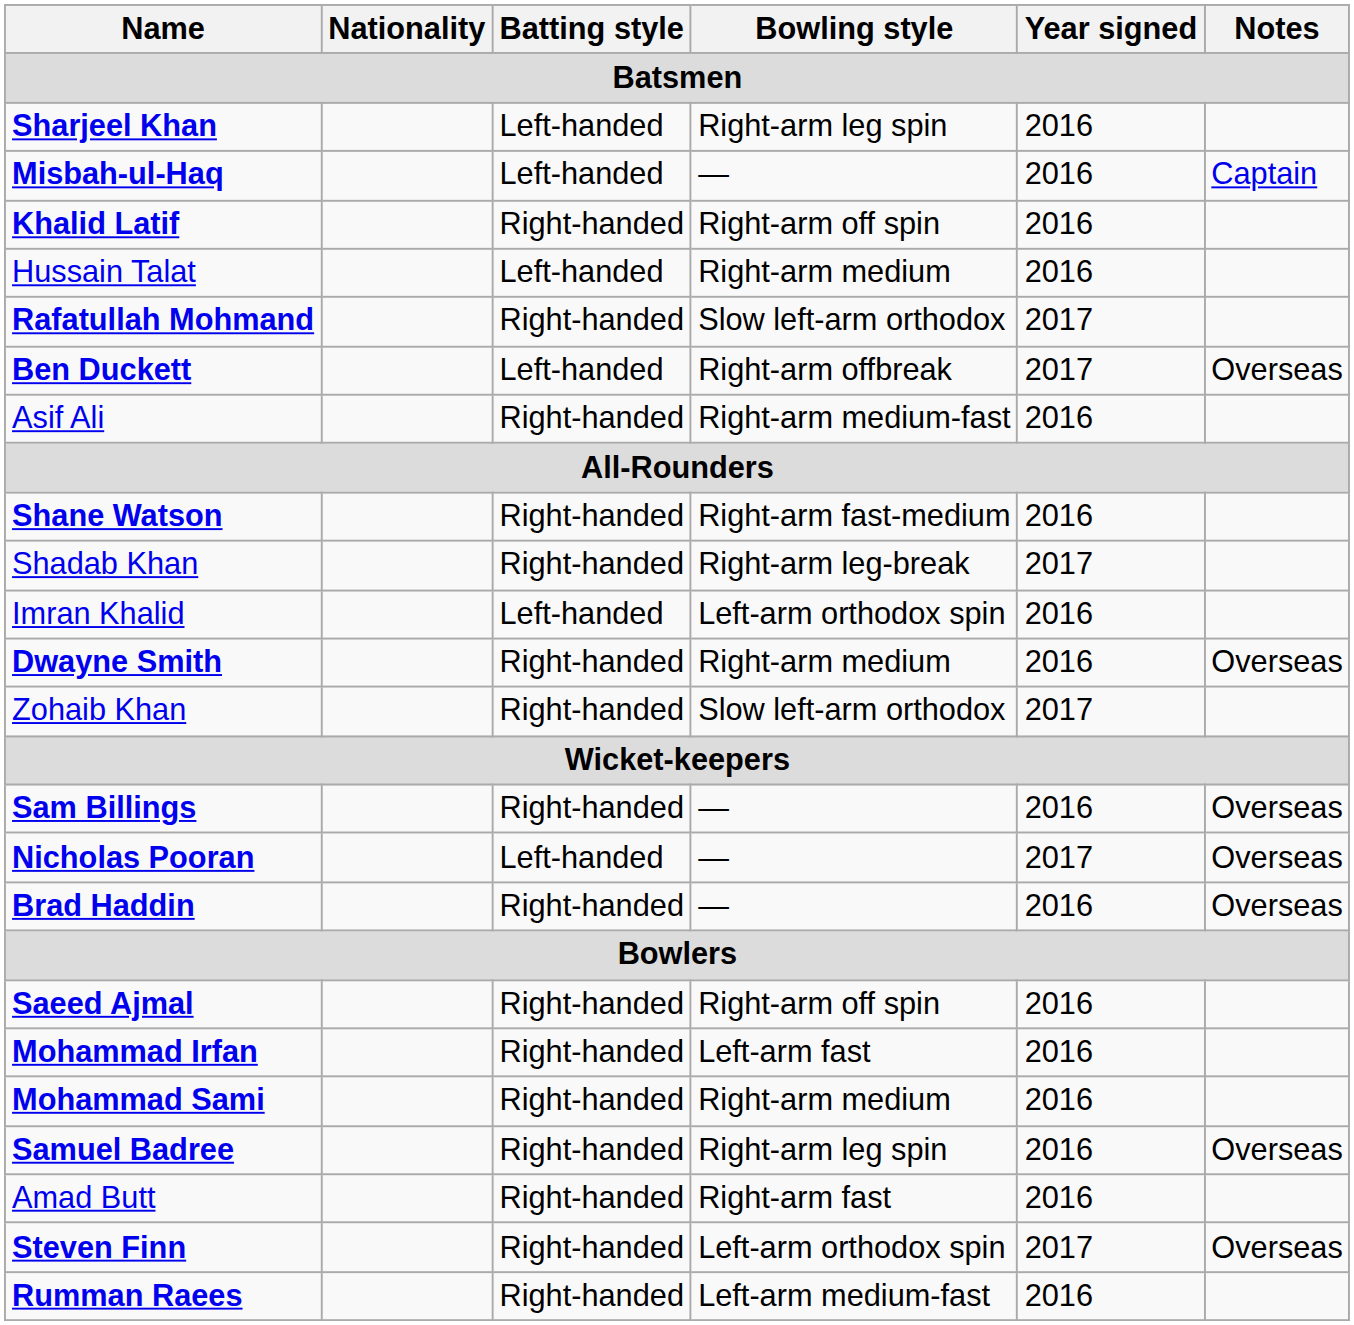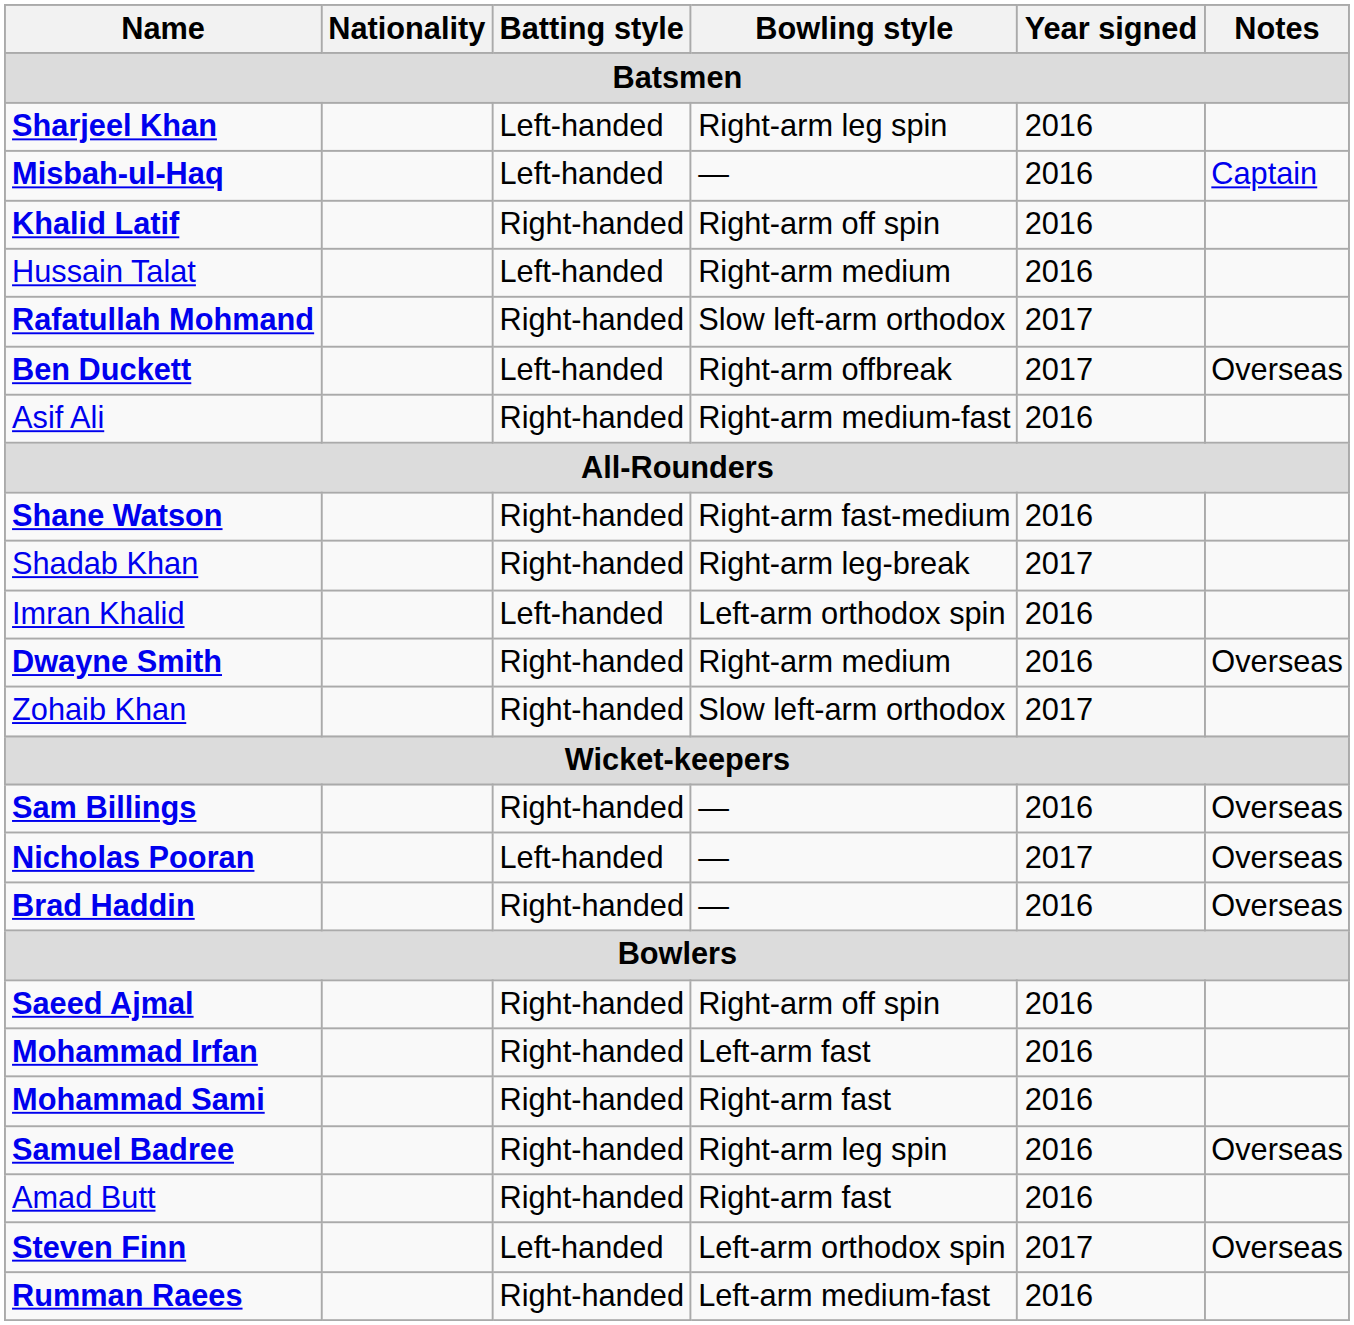Mohammad Sami | Bowling style / Batsmen: Right-arm medium -> Right-arm fast
Steven Finn | Batting style / Batsmen: Right-handed -> Left-handed
